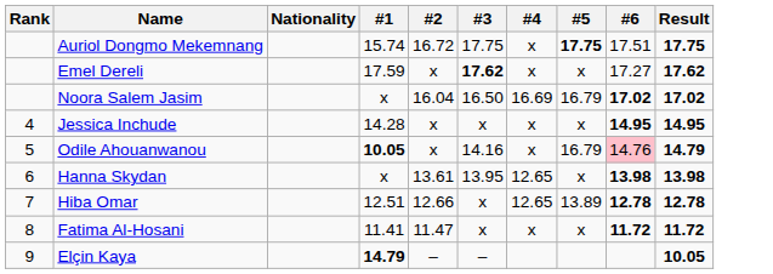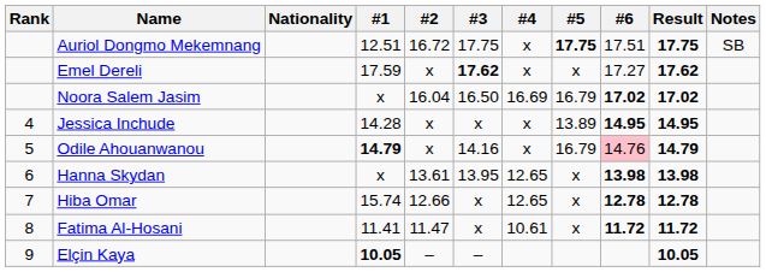+ column: Notes | SB
Auriol Dongmo Mekemnang | #1: 15.74 -> 12.51
Jessica Inchude | #5: x -> 13.89
Odile Ahouanwanou | #1: 10.05 -> 14.79
Hiba Omar | #1: 12.51 -> 15.74
Hiba Omar | #5: 13.89 -> x
Fatima Al-Hosani | #4: x -> 10.61
Elçin Kaya | #1: 14.79 -> 10.05
